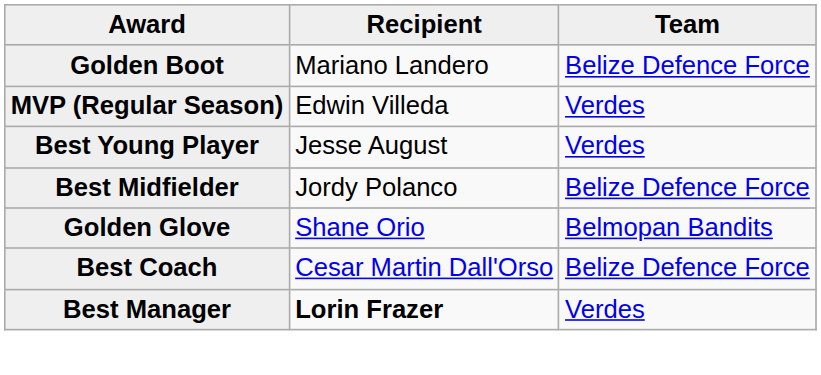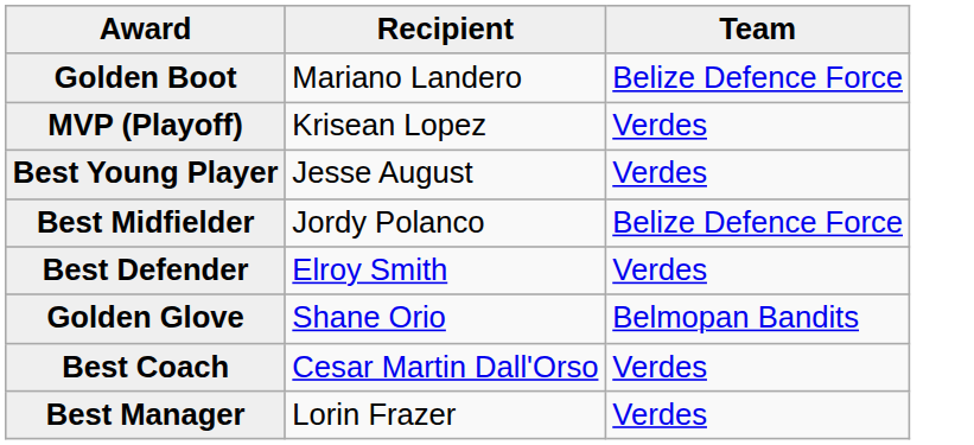- row: MVP (Regular Season) | Edwin Villeda | Verdes
+ row: MVP (Playoff) | Krisean Lopez | Verdes
+ row: Best Defender | Elroy Smith | Verdes
Best Coach | Team: Belize Defence Force -> Verdes
Best Manager | Recipient: bold -> normal
